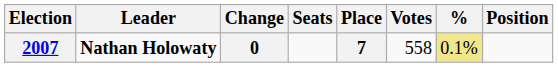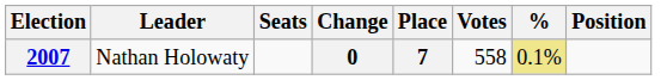columns swapped: Seats <-> Change
2007 | Leader: bold -> normal
